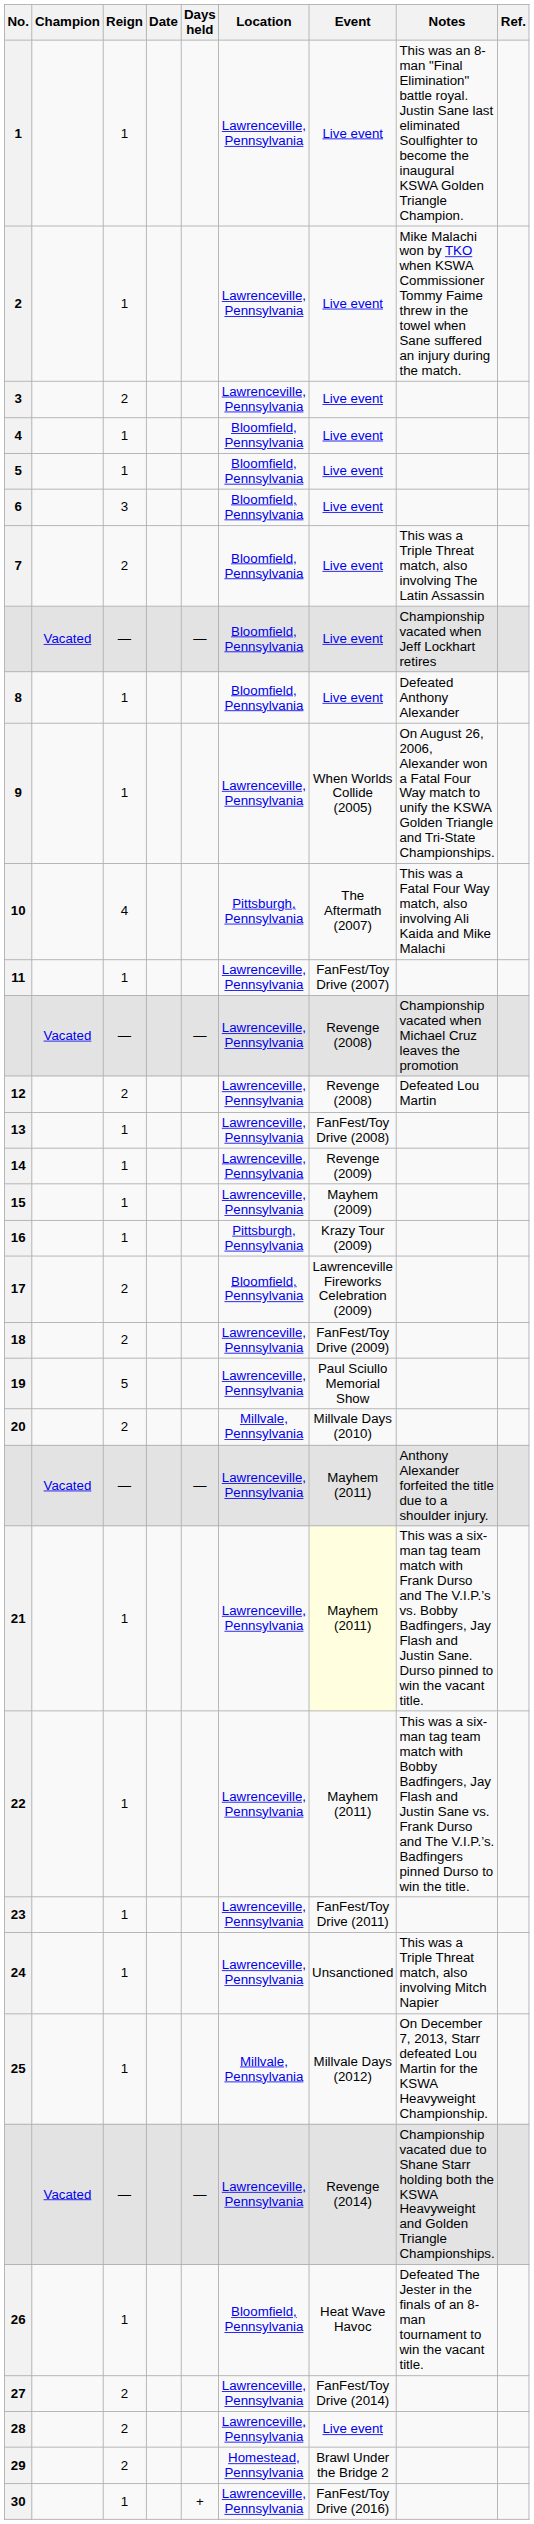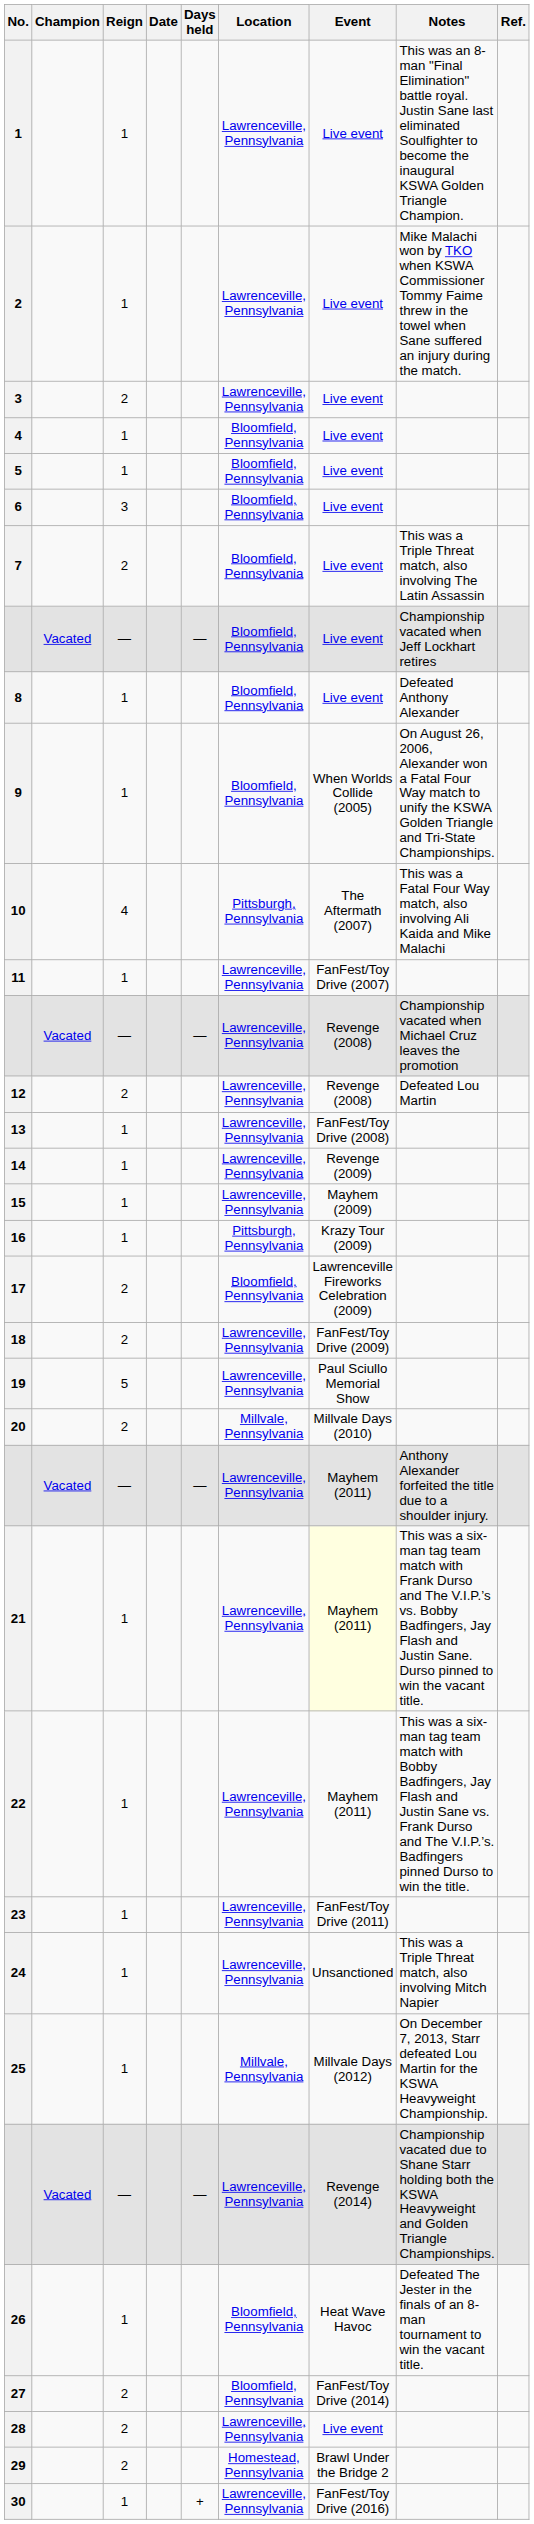9 | Location: Lawrenceville, Pennsylvania -> Bloomfield, Pennsylvania
27 | Location: Lawrenceville, Pennsylvania -> Bloomfield, Pennsylvania
